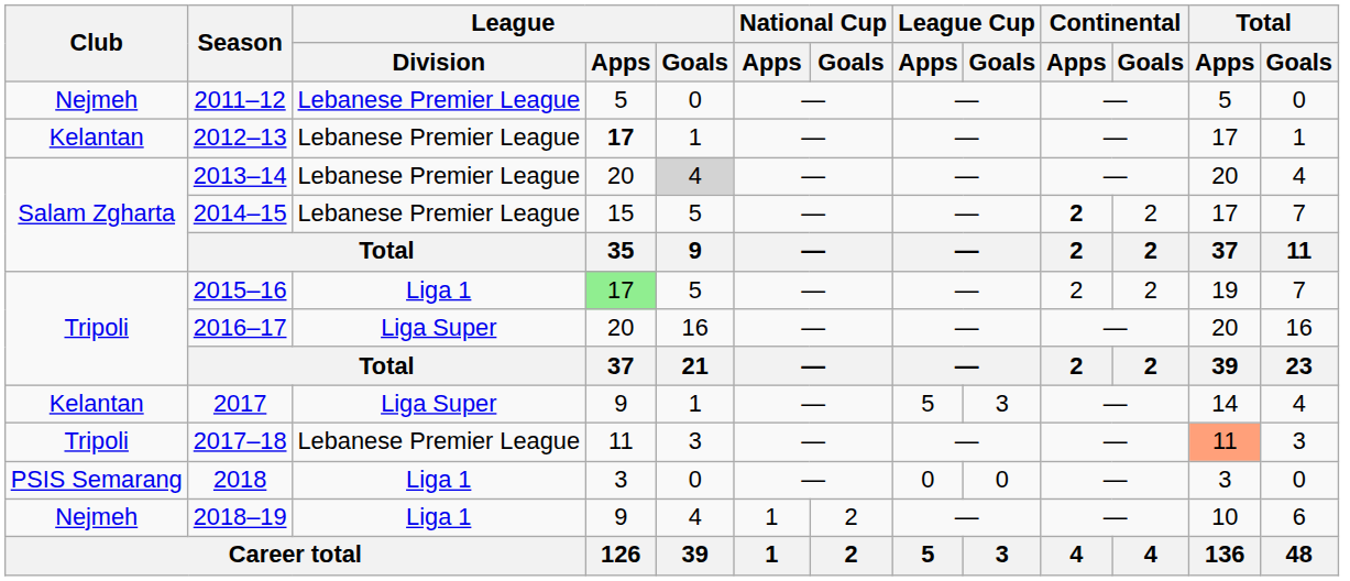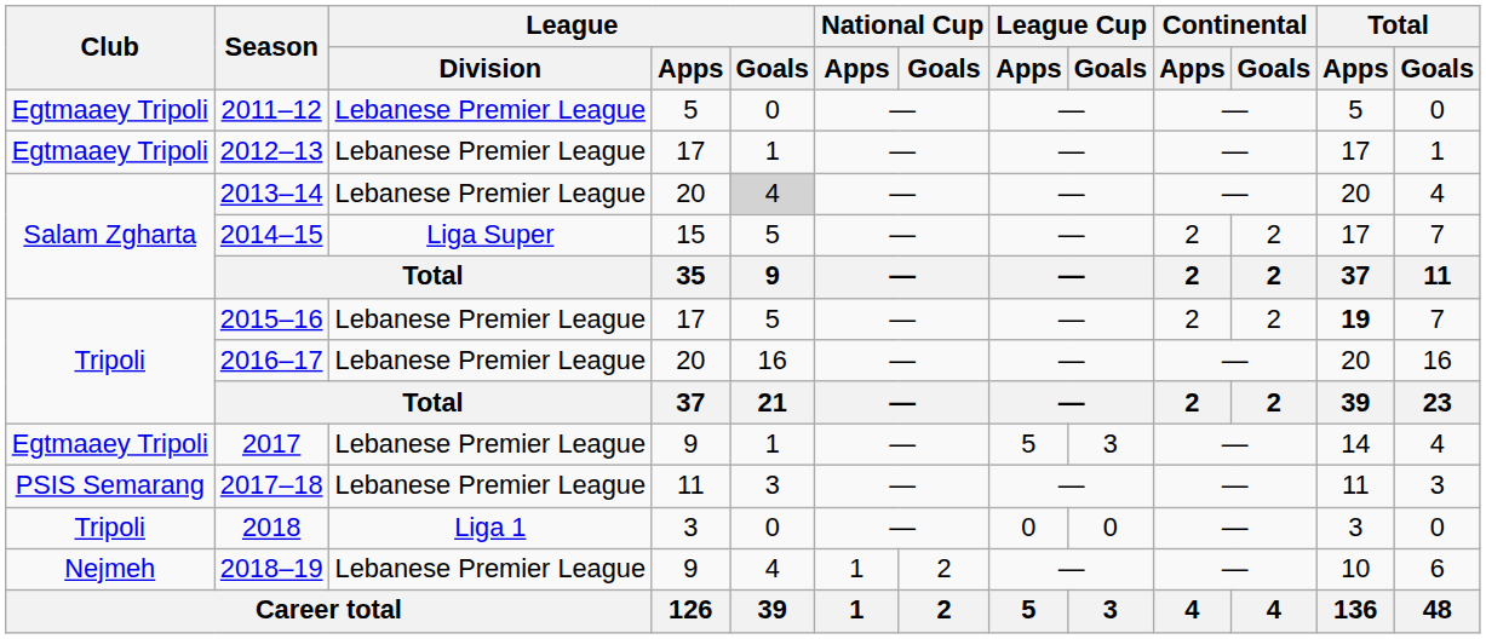2011–12 | Club: Nejmeh -> Egtmaaey Tripoli
2012–13 | Club: Kelantan -> Egtmaaey Tripoli
2012–13 | League / Apps: bold -> normal
2014–15 | League / Division: Lebanese Premier League -> Liga Super
2014–15 | Continental / Apps: bold -> normal
2015–16 | League / Division: Liga 1 -> Lebanese Premier League
2015–16 | League / Apps: lightgreen background -> no background
2015–16 | Total / Apps: normal -> bold
2016–17 | League / Division: Liga Super -> Lebanese Premier League
2017 | Club: Kelantan -> Egtmaaey Tripoli
2017 | League / Division: Liga Super -> Lebanese Premier League
2017–18 | Club: Tripoli -> PSIS Semarang
2017–18 | Total / Apps: lightsalmon background -> no background
2018 | Club: PSIS Semarang -> Tripoli
2018–19 | League / Division: Liga 1 -> Lebanese Premier League
